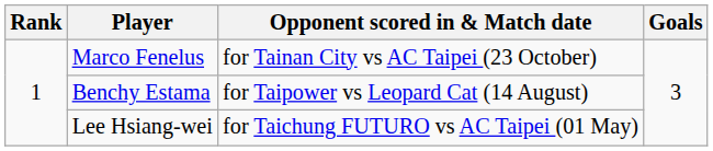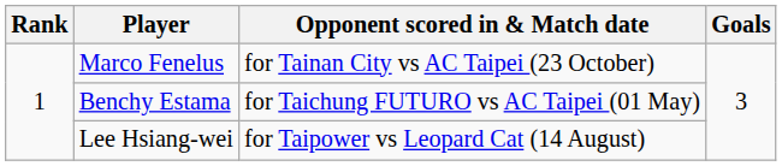Benchy Estama | Opponent scored in & Match date: for Taipower vs Leopard Cat (14 August) -> for Taichung FUTURO vs AC Taipei (01 May)
Lee Hsiang-wei | Opponent scored in & Match date: for Taichung FUTURO vs AC Taipei (01 May) -> for Taipower vs Leopard Cat (14 August)
